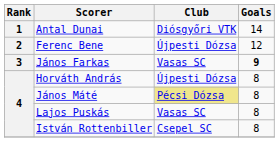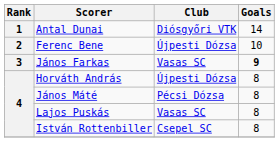Ferenc Bene | Goals: 12 -> 10
János Máté | Club: khaki background -> no background
